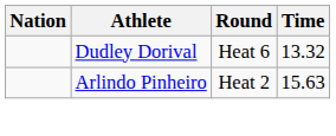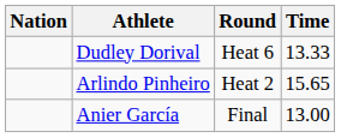Dudley Dorival | Time: 13.32 -> 13.33
Arlindo Pinheiro | Time: 15.63 -> 15.65
+ row: Anier García | Final | 13.00
